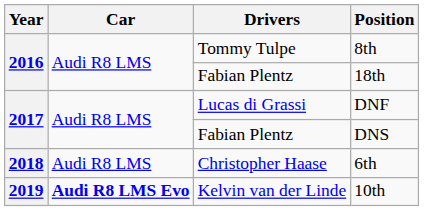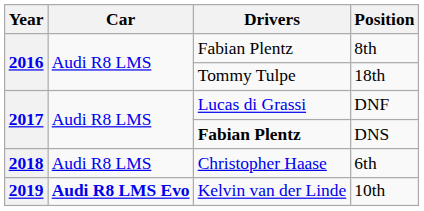8th | Drivers: Tommy Tulpe -> Fabian Plentz
18th | Drivers: Fabian Plentz -> Tommy Tulpe
DNS | Drivers: normal -> bold
